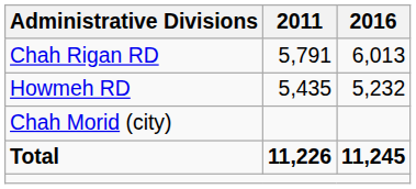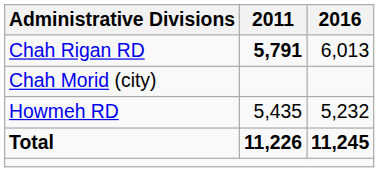Chah Rigan RD | 2011: normal -> bold
rows swapped: Howmeh RD <-> Chah Morid (city)
